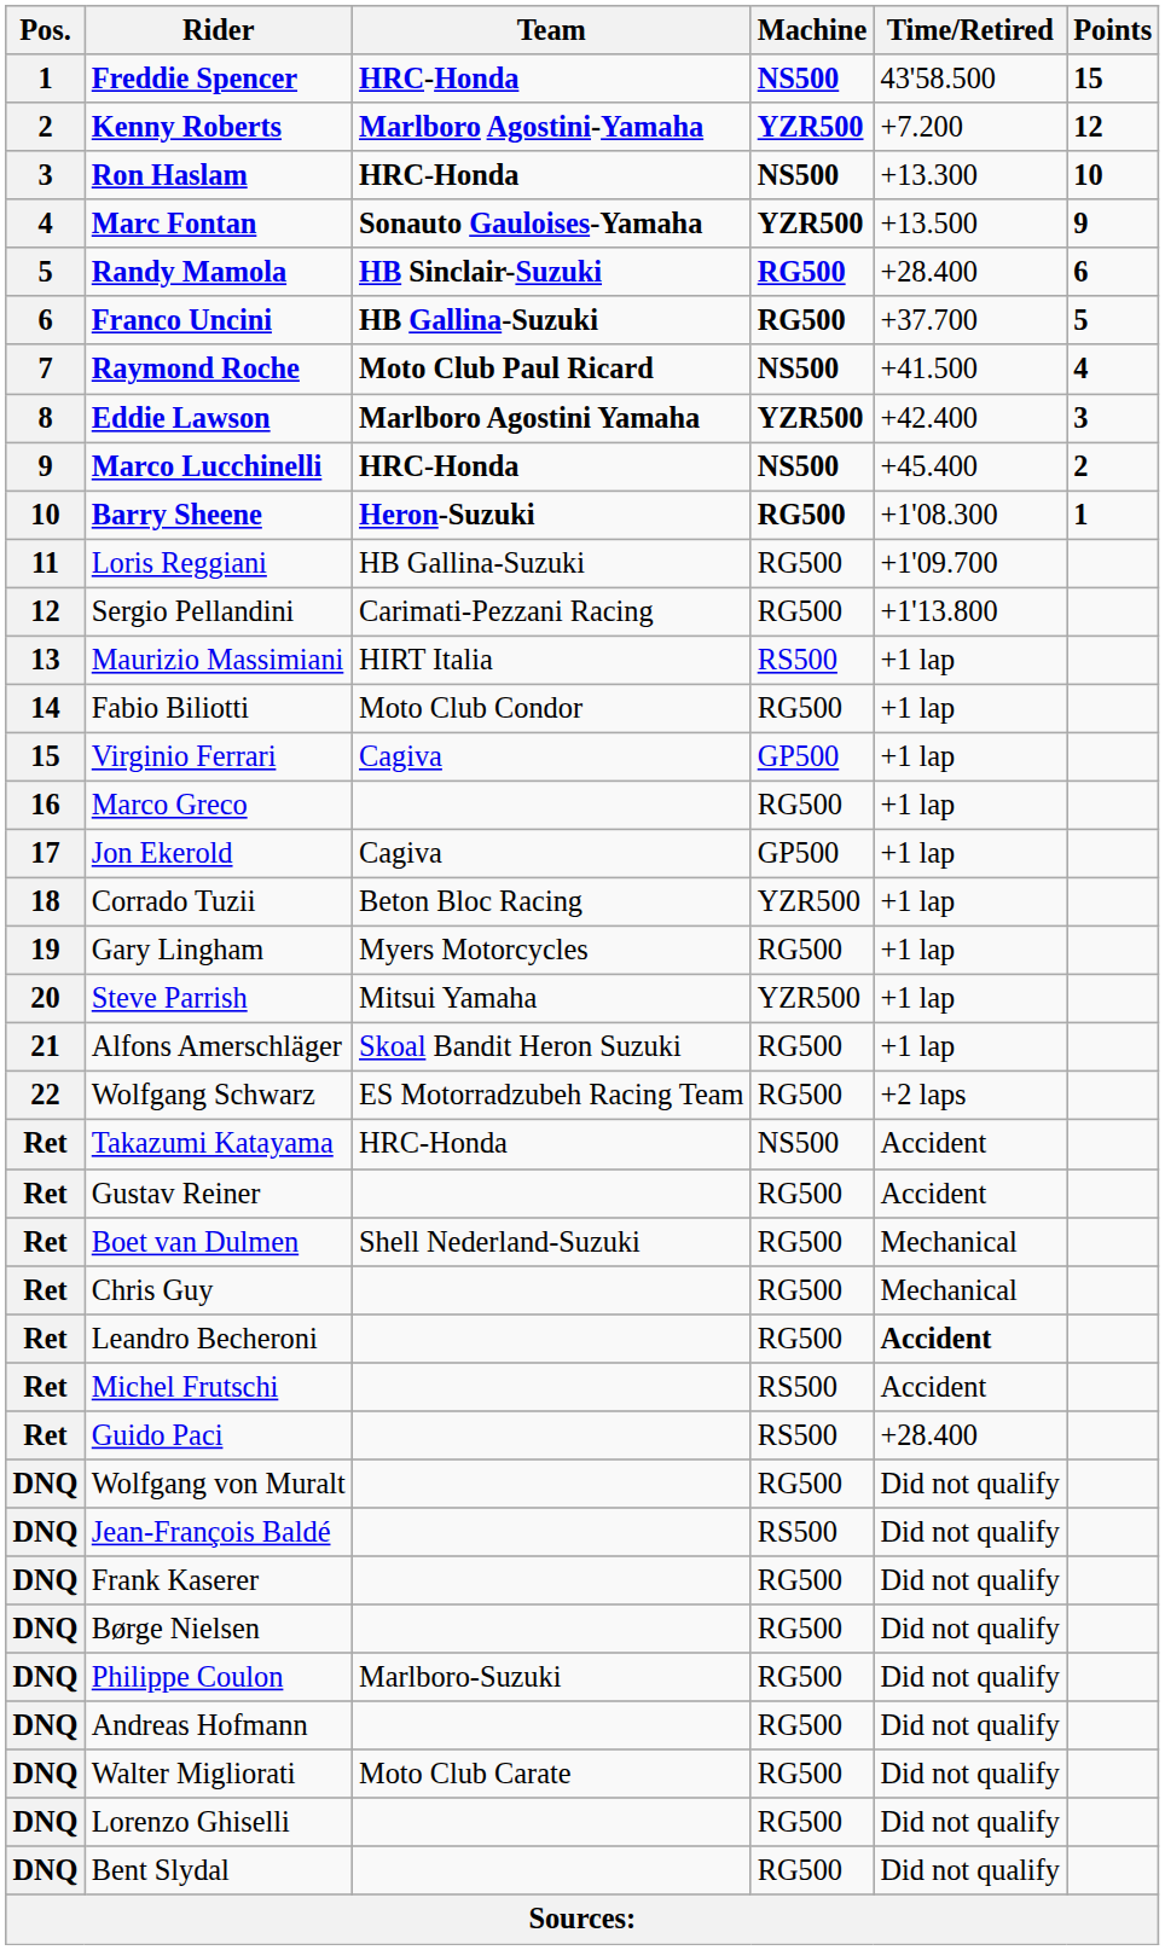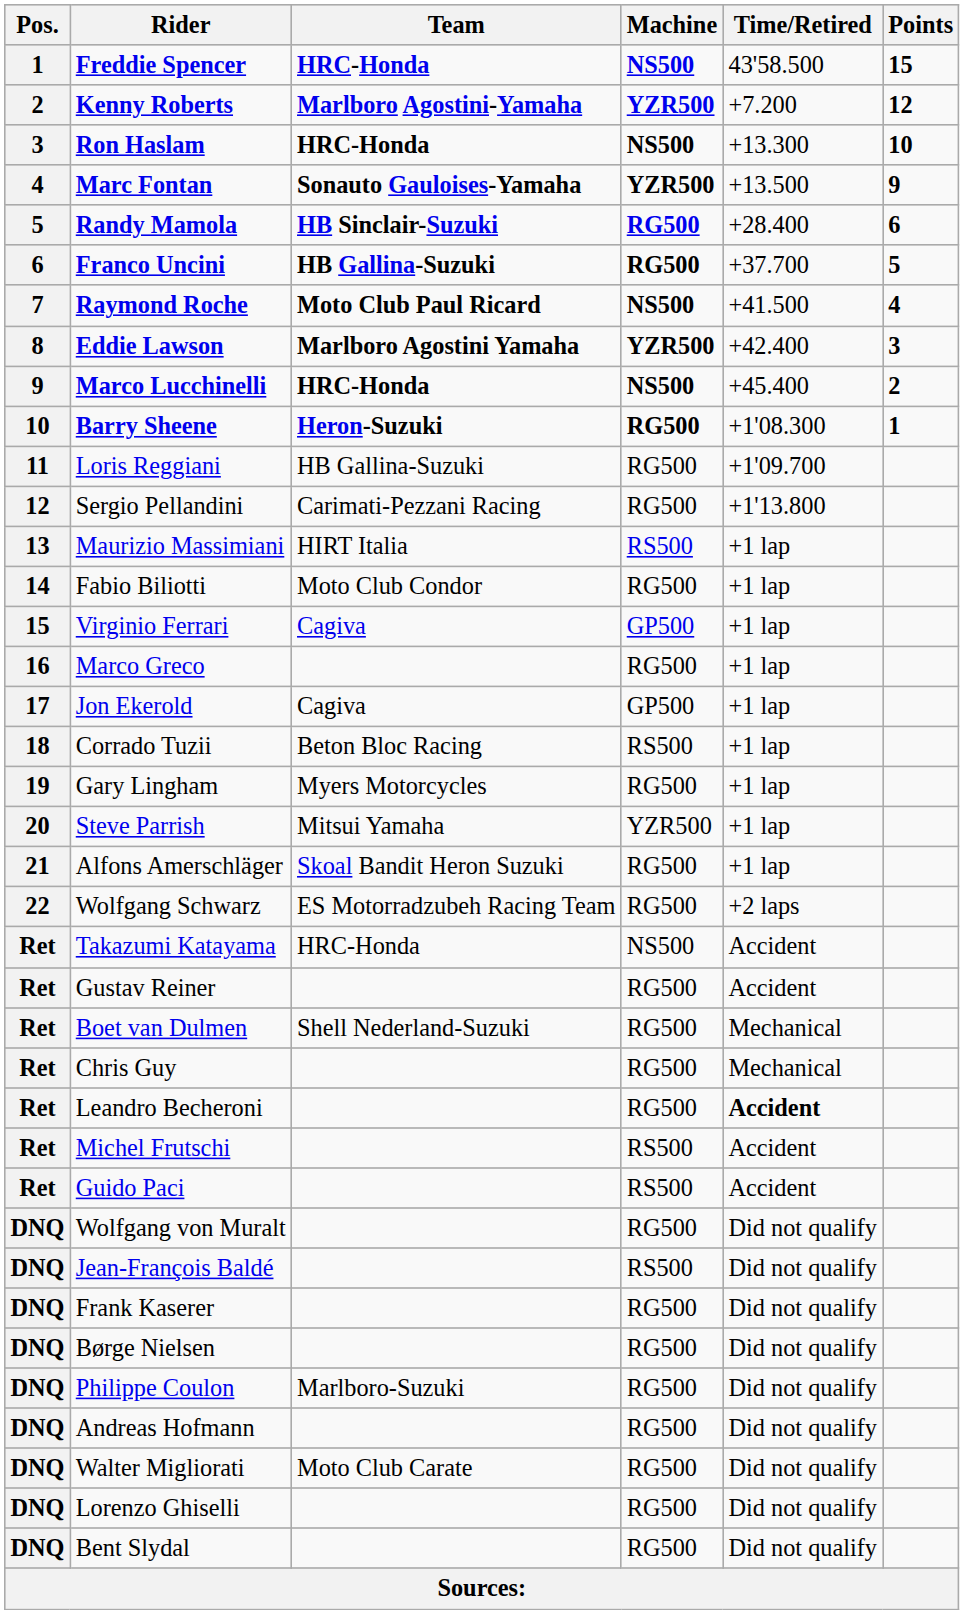Corrado Tuzii | Machine: YZR500 -> RS500
Guido Paci | Time/Retired: +28.400 -> Accident
